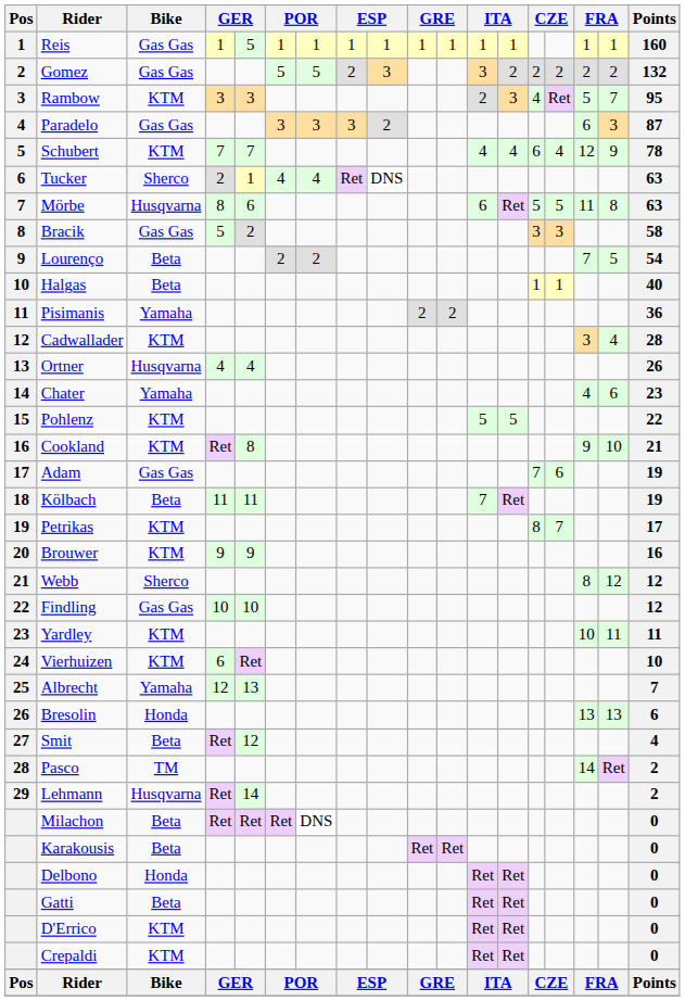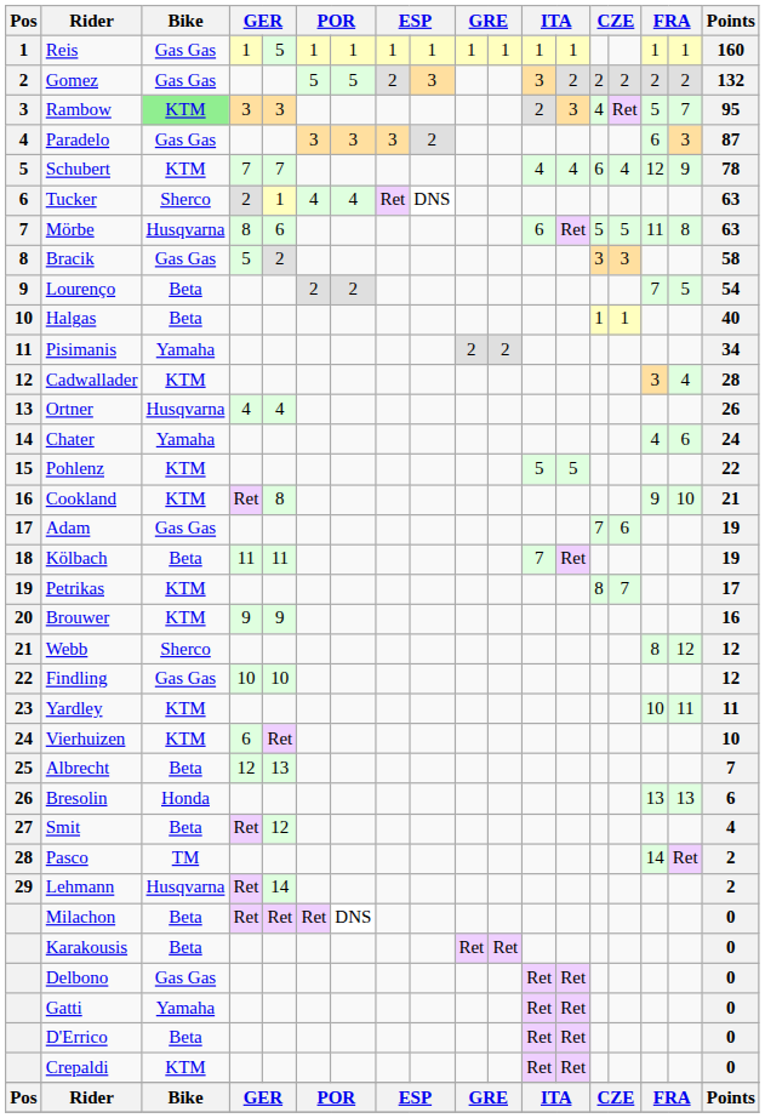Rambow | Bike: no background -> lightgreen background
Pisimanis | Points: 36 -> 34
Chater | Points: 23 -> 24
Albrecht | Bike: Yamaha -> Beta
Delbono | Bike: Honda -> Gas Gas
Gatti | Bike: Beta -> Yamaha
D'Errico | Bike: KTM -> Beta
